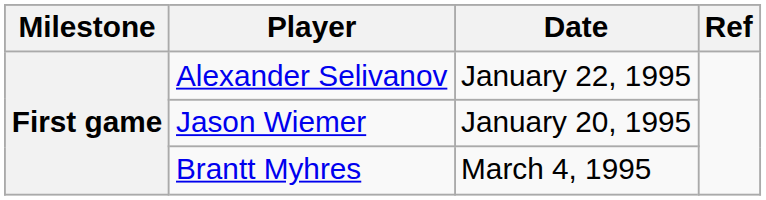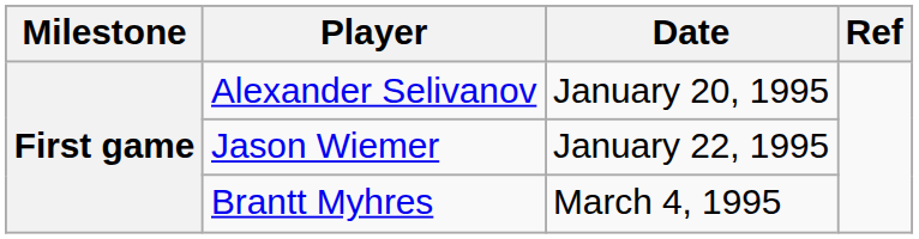Alexander Selivanov | Date: January 22, 1995 -> January 20, 1995
Jason Wiemer | Date: January 20, 1995 -> January 22, 1995
